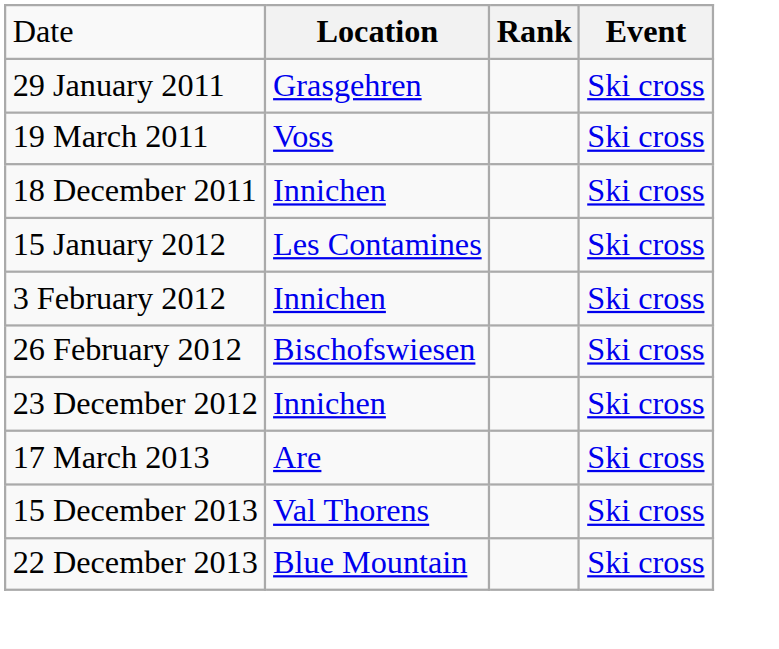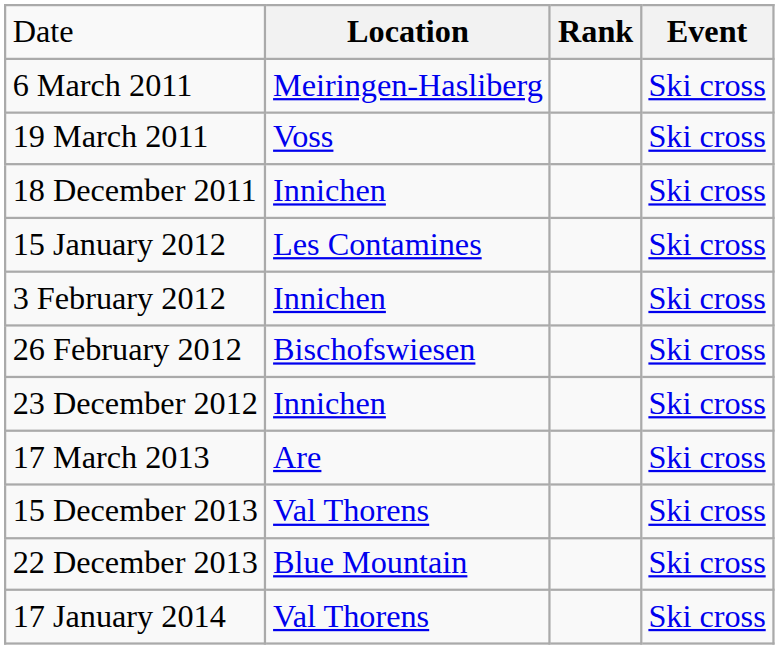- row: 29 January 2011 | Grasgehren | Ski cross
+ row: 6 March 2011 | Meiringen-Hasliberg | Ski cross
+ row: 17 January 2014 | Val Thorens | Ski cross
